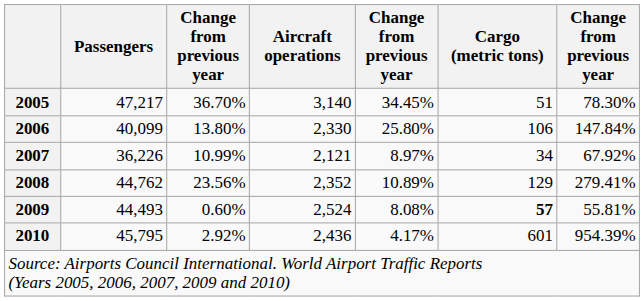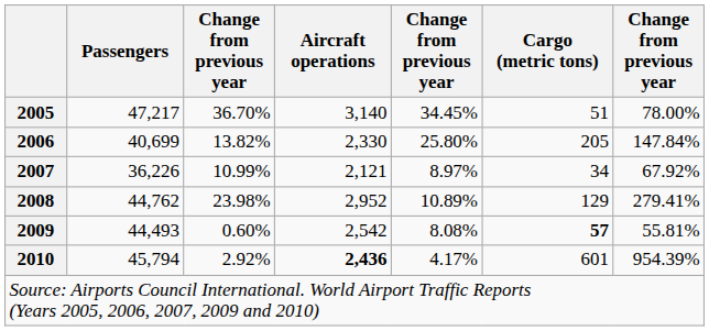2005 | column 7: 78.30% -> 78.00%
2006 | Passengers: 40,099 -> 40,699
2006 | column 3: 13.80% -> 13.82%
2006 | Cargo (metric tons): 106 -> 205
2008 | column 3: 23.56% -> 23.98%
2008 | Aircraft operations: 2,352 -> 2,952
2009 | Aircraft operations: 2,524 -> 2,542
2010 | Passengers: 45,795 -> 45,794
2010 | Aircraft operations: normal -> bold
